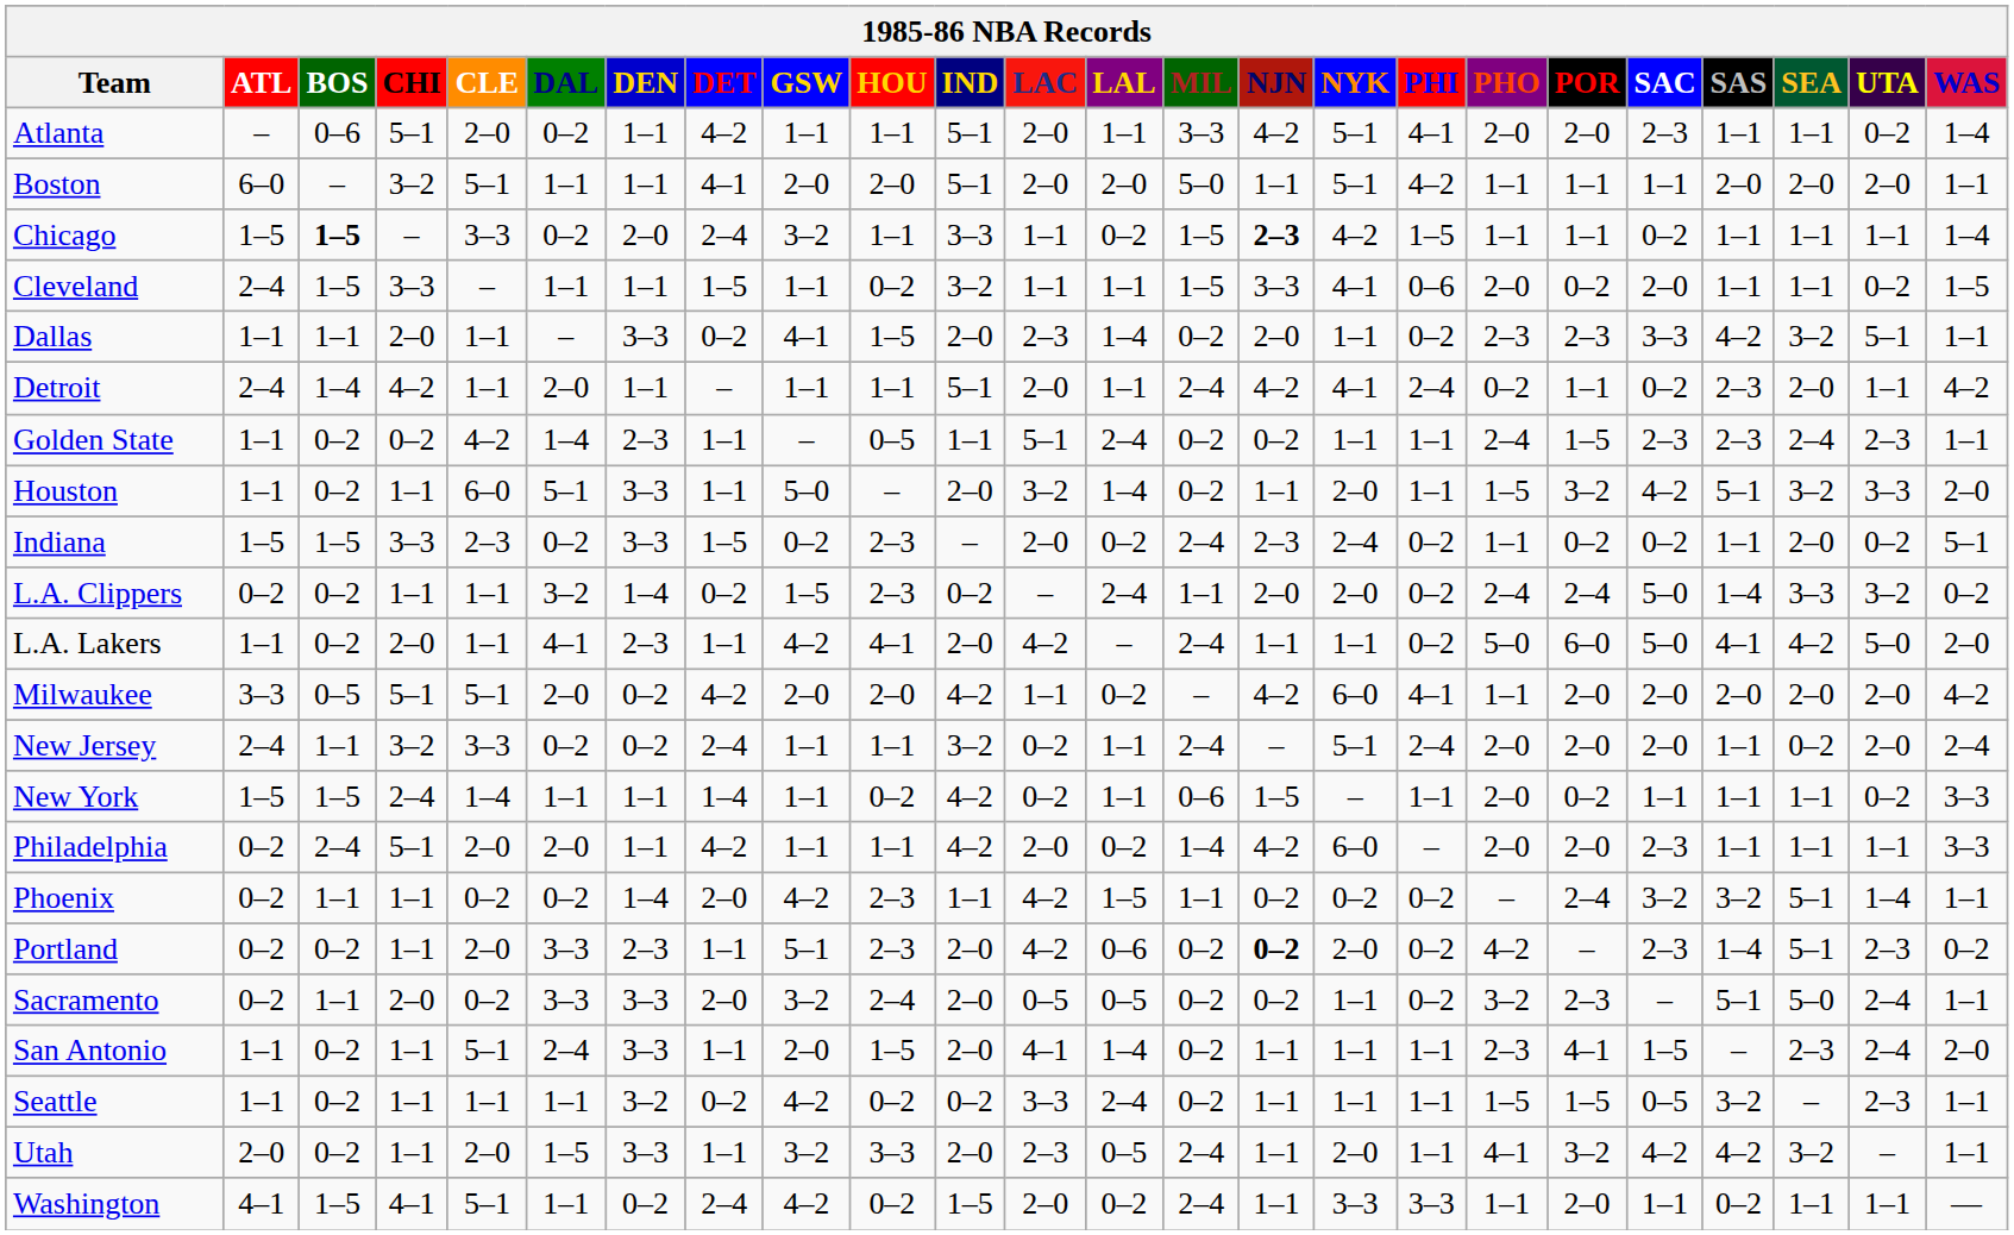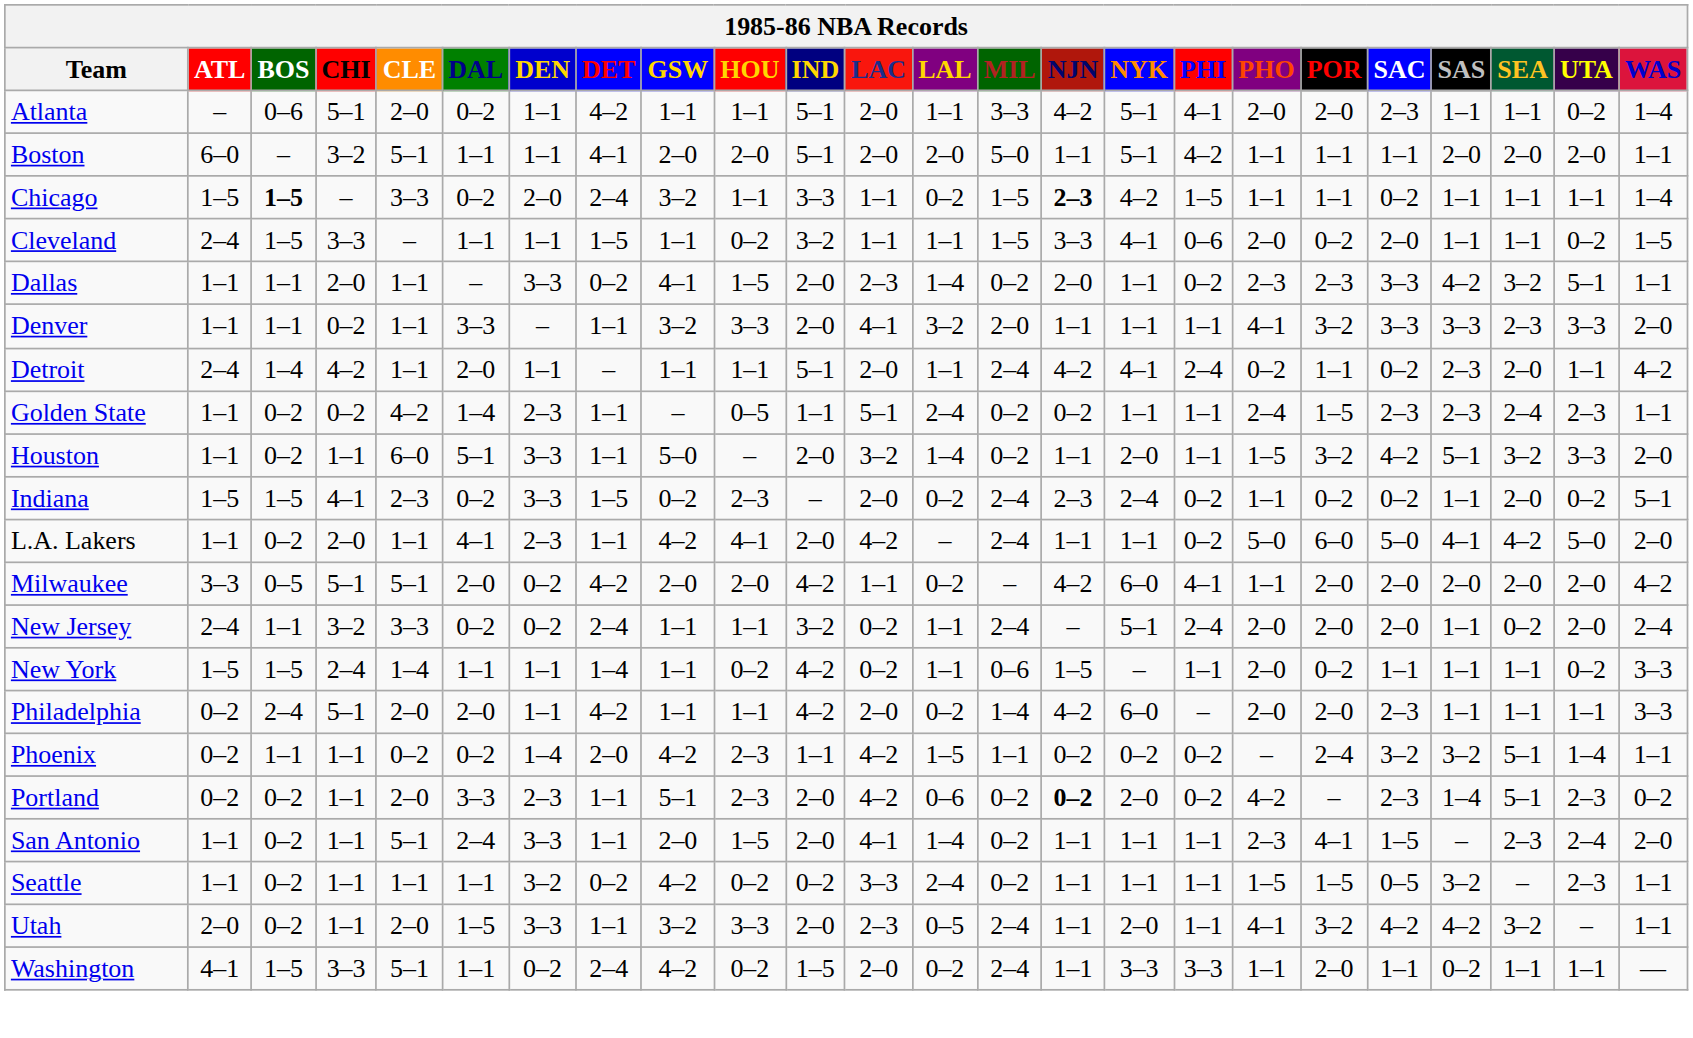+ row: Denver | 1–1 | 1–1 | 0–2 | 1–1 | 3–3 | – | 1–1 | 3–2 | 3–3 | 2–0 | 4–1 | 3–2 | 2–0 | 1–1 | 1–1 | 1–1 | 4–1 | 3–2 | 3–3 | 3–3 | 2–3 | 3–3 | 2–0
Indiana | CHI: 3–3 -> 4–1
- row: L.A. Clippers | 0–2 | 0–2 | 1–1 | 1–1 | 3–2 | 1–4 | 0–2 | 1–5 | 2–3 | 0–2 | – | 2–4 | 1–1 | 2–0 | 2–0 | 0–2 | 2–4 | 2–4 | 5–0 | 1–4 | 3–3 | 3–2 | 0–2
- row: Sacramento | 0–2 | 1–1 | 2–0 | 0–2 | 3–3 | 3–3 | 2–0 | 3–2 | 2–4 | 2–0 | 0–5 | 0–5 | 0–2 | 0–2 | 1–1 | 0–2 | 3–2 | 2–3 | – | 5–1 | 5–0 | 2–4 | 1–1
Washington | CHI: 4–1 -> 3–3
